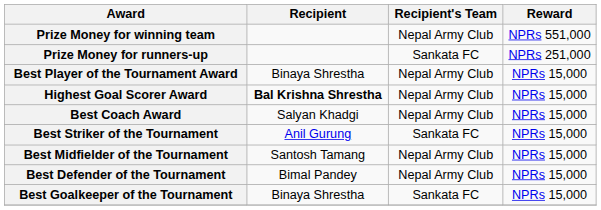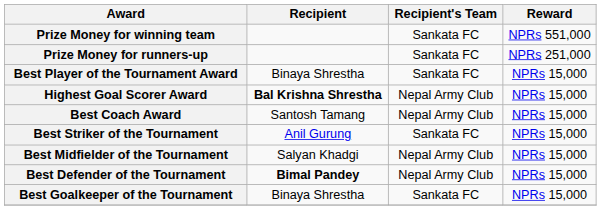Prize Money for winning team | Recipient's Team: Nepal Army Club -> Sankata FC
Best Player of the Tournament Award | Recipient's Team: Nepal Army Club -> Sankata FC
Best Coach Award | Recipient: Salyan Khadgi -> Santosh Tamang
Best Midfielder of the Tournament | Recipient: Santosh Tamang -> Salyan Khadgi
Best Defender of the Tournament | Recipient: normal -> bold
